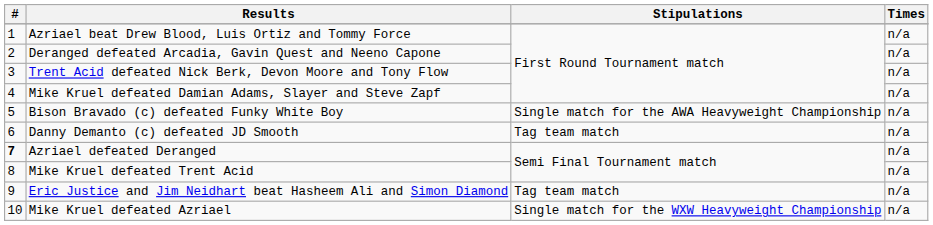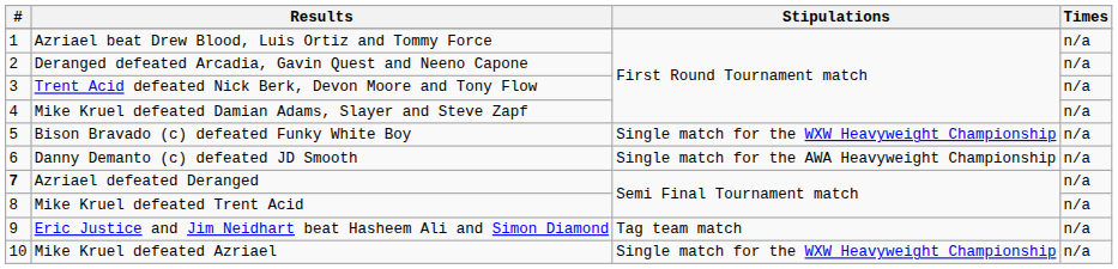Bison Bravado (c) defeated Funky White Boy | Stipulations: Single match for the AWA Heavyweight Championship -> Single match for the WXW Heavyweight Championship
Danny Demanto (c) defeated JD Smooth | Stipulations: Tag team match -> Single match for the AWA Heavyweight Championship
